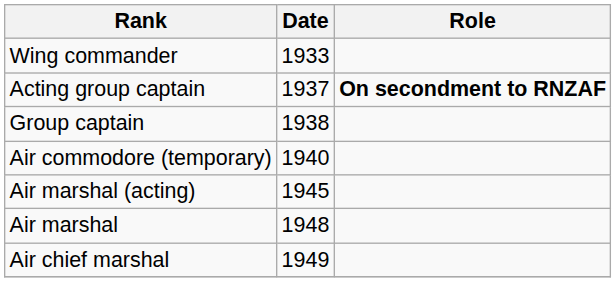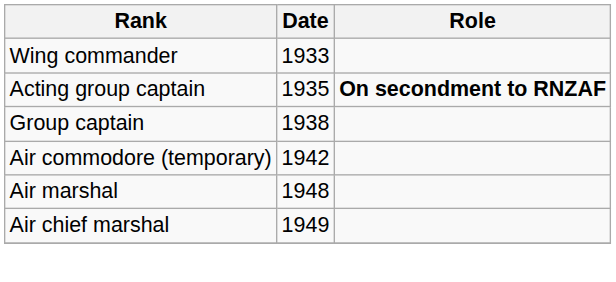Acting group captain | Date: 1937 -> 1935
Air commodore (temporary) | Date: 1940 -> 1942
- row: Air marshal (acting) | 1945
